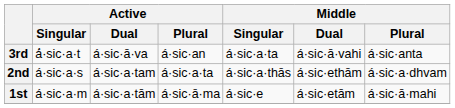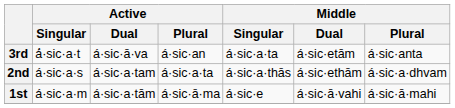3rd | Middle / Dual: á·sic·ā·vahi -> á·sic·etām
1st | Middle / Dual: á·sic·etām -> á·sic·ā·vahi
